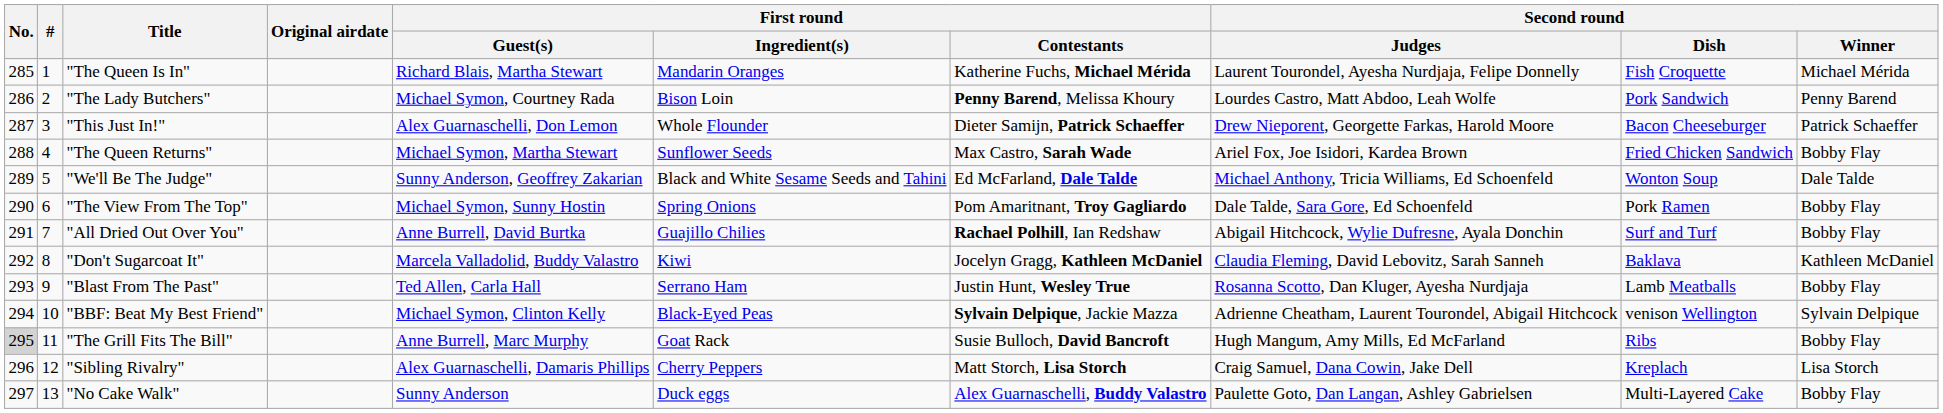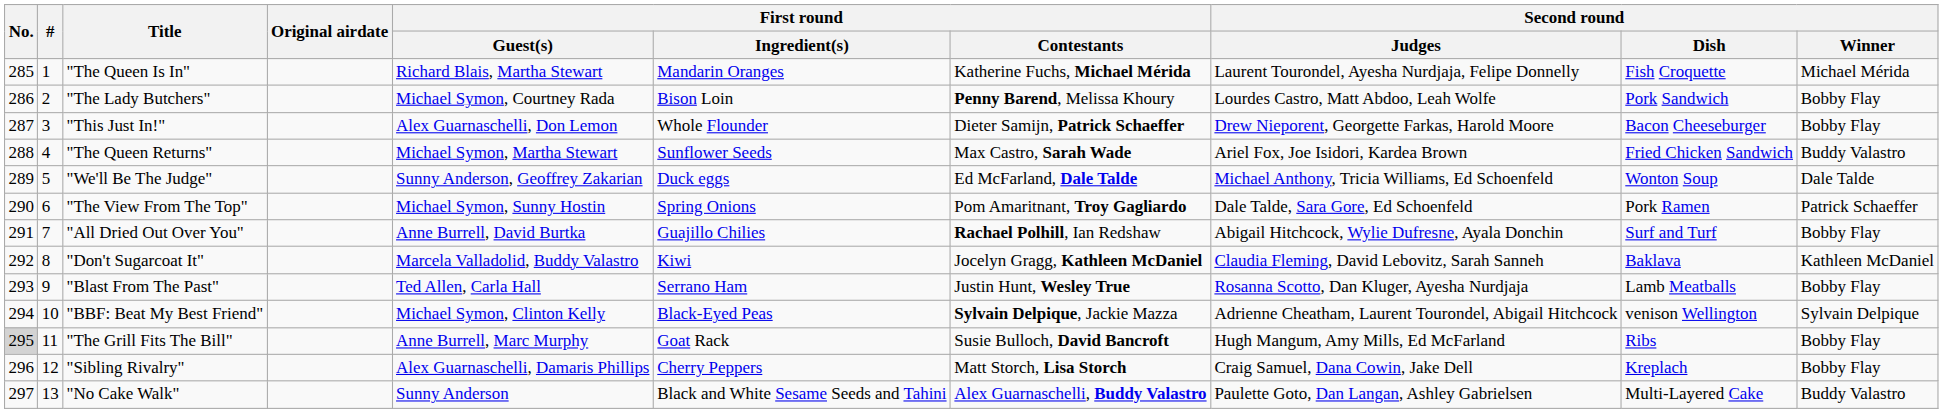"The Lady Butchers" | Second round / Winner: Penny Barend -> Bobby Flay
"This Just In!" | Second round / Winner: Patrick Schaeffer -> Bobby Flay
"The Queen Returns" | Second round / Winner: Bobby Flay -> Buddy Valastro
"We'll Be The Judge" | First round / Ingredient(s): Black and White Sesame Seeds and Tahini -> Duck eggs
"The View From The Top" | Second round / Winner: Bobby Flay -> Patrick Schaeffer
"Sibling Rivalry" | Second round / Winner: Lisa Storch -> Bobby Flay
"No Cake Walk" | First round / Ingredient(s): Duck eggs -> Black and White Sesame Seeds and Tahini
"No Cake Walk" | Second round / Winner: Bobby Flay -> Buddy Valastro
